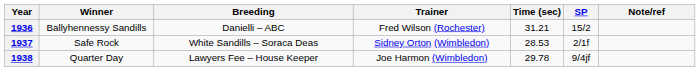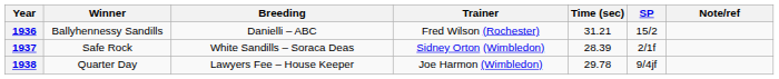1937 | Time (sec): 28.53 -> 28.39
